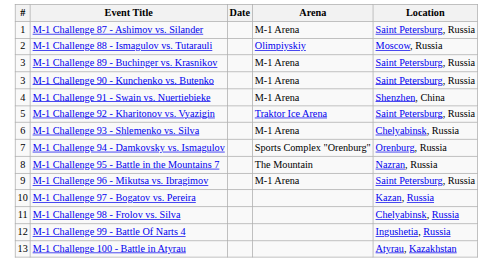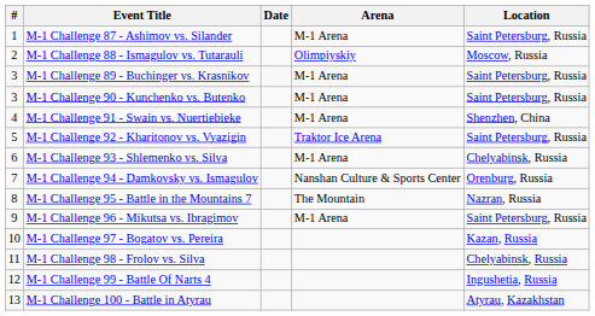M-1 Challenge 94 - Damkovsky vs. Ismagulov | Arena: Sports Complex "Orenburg" -> Nanshan Culture & Sports Center
